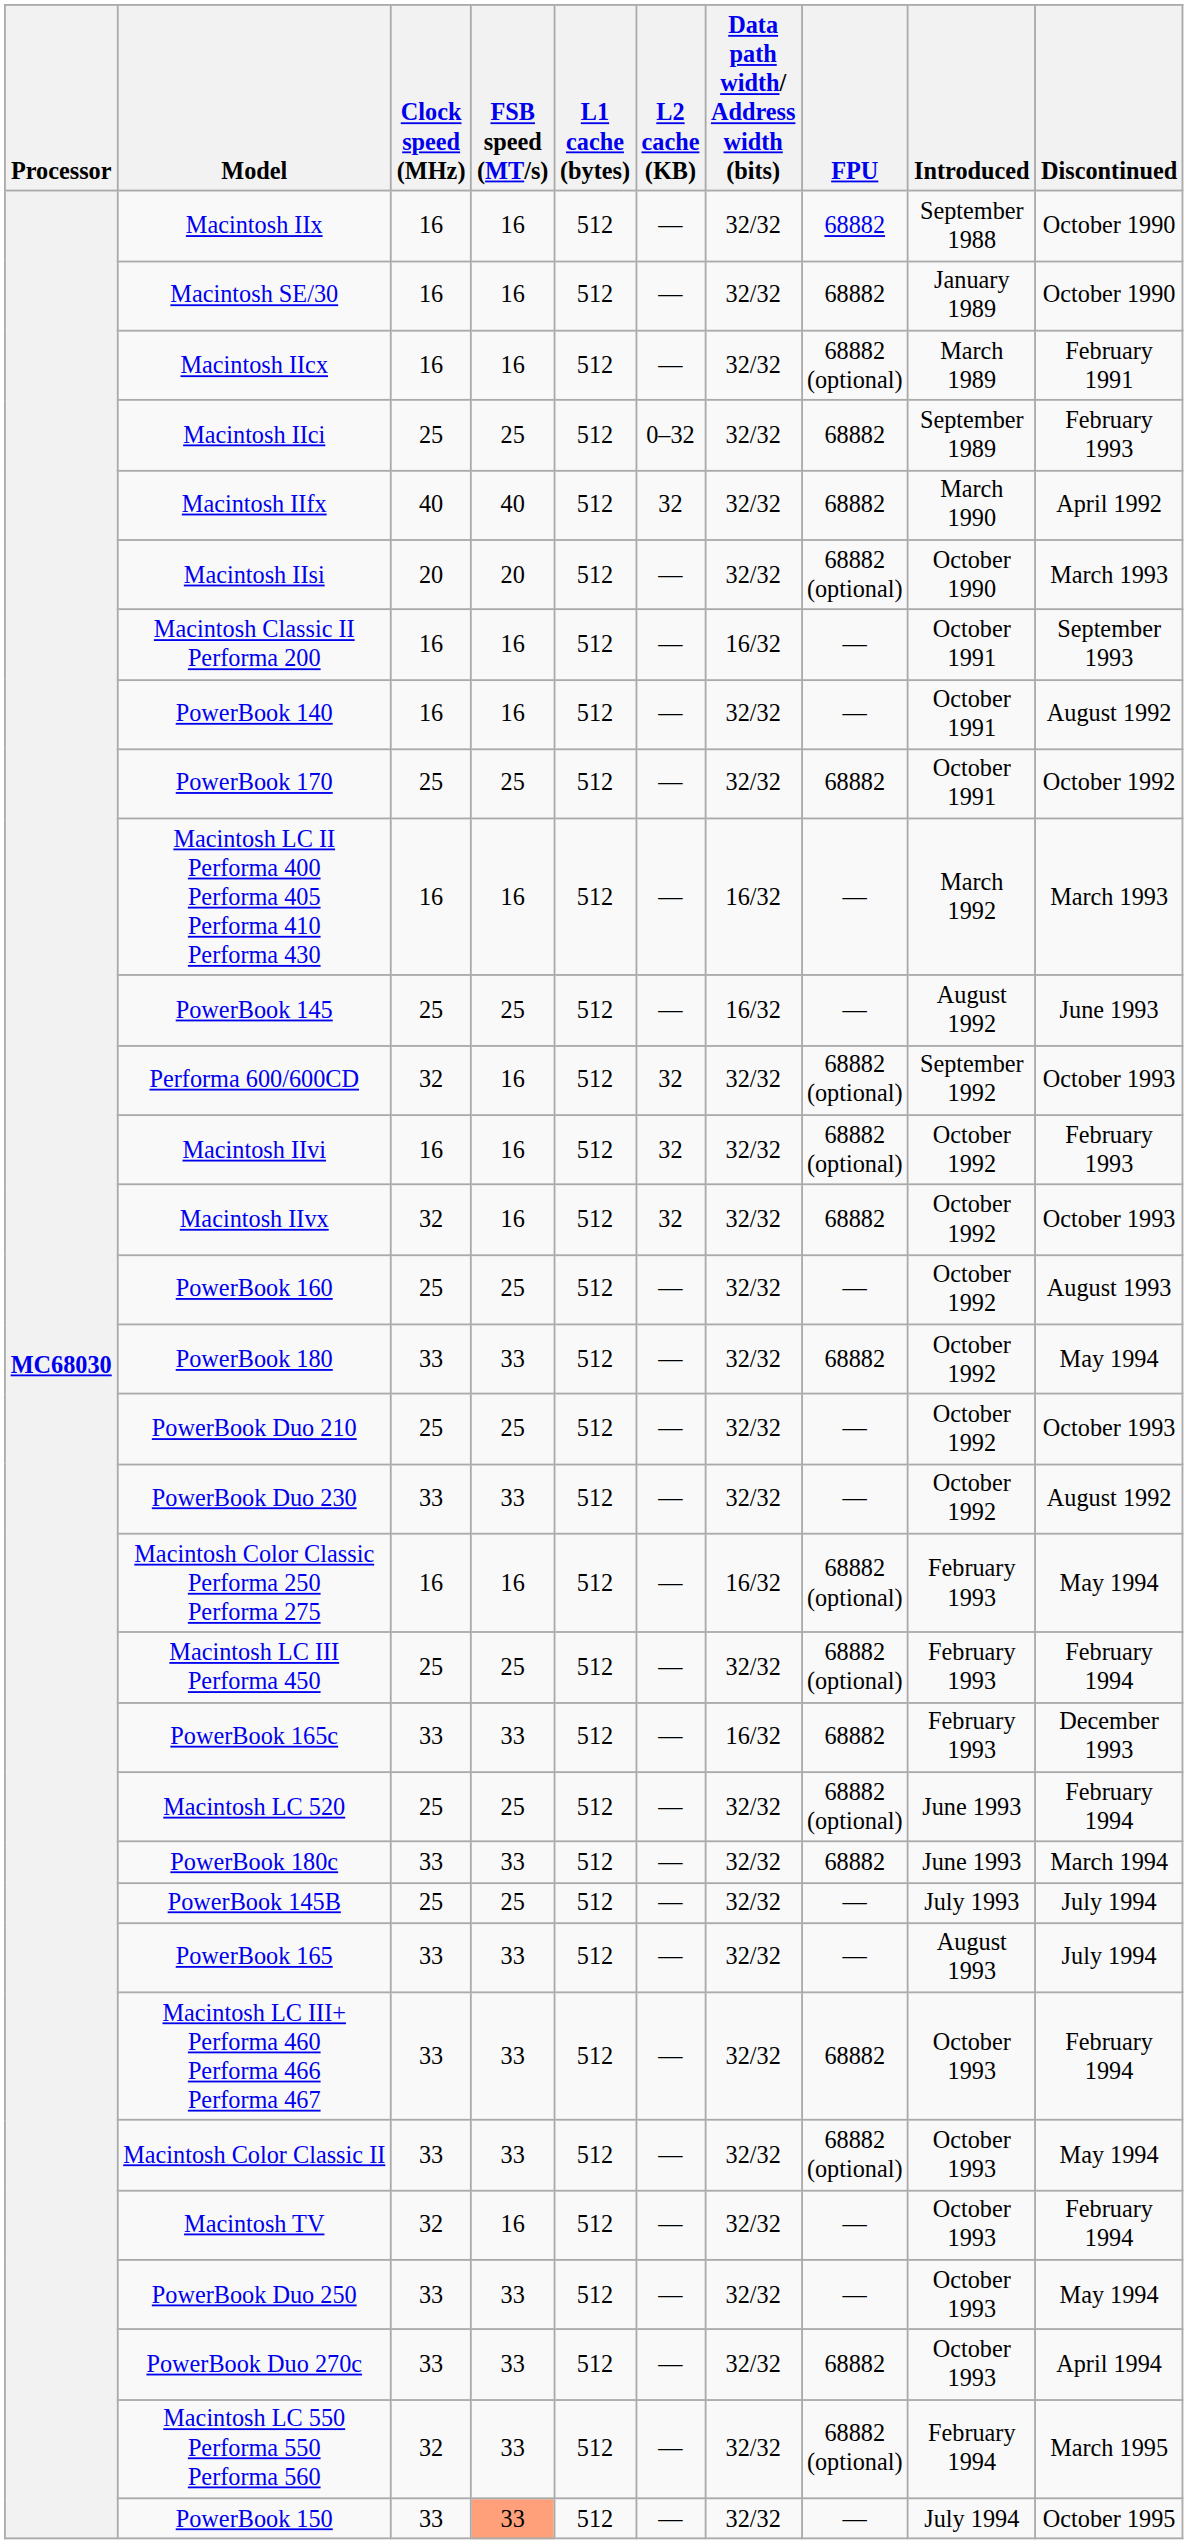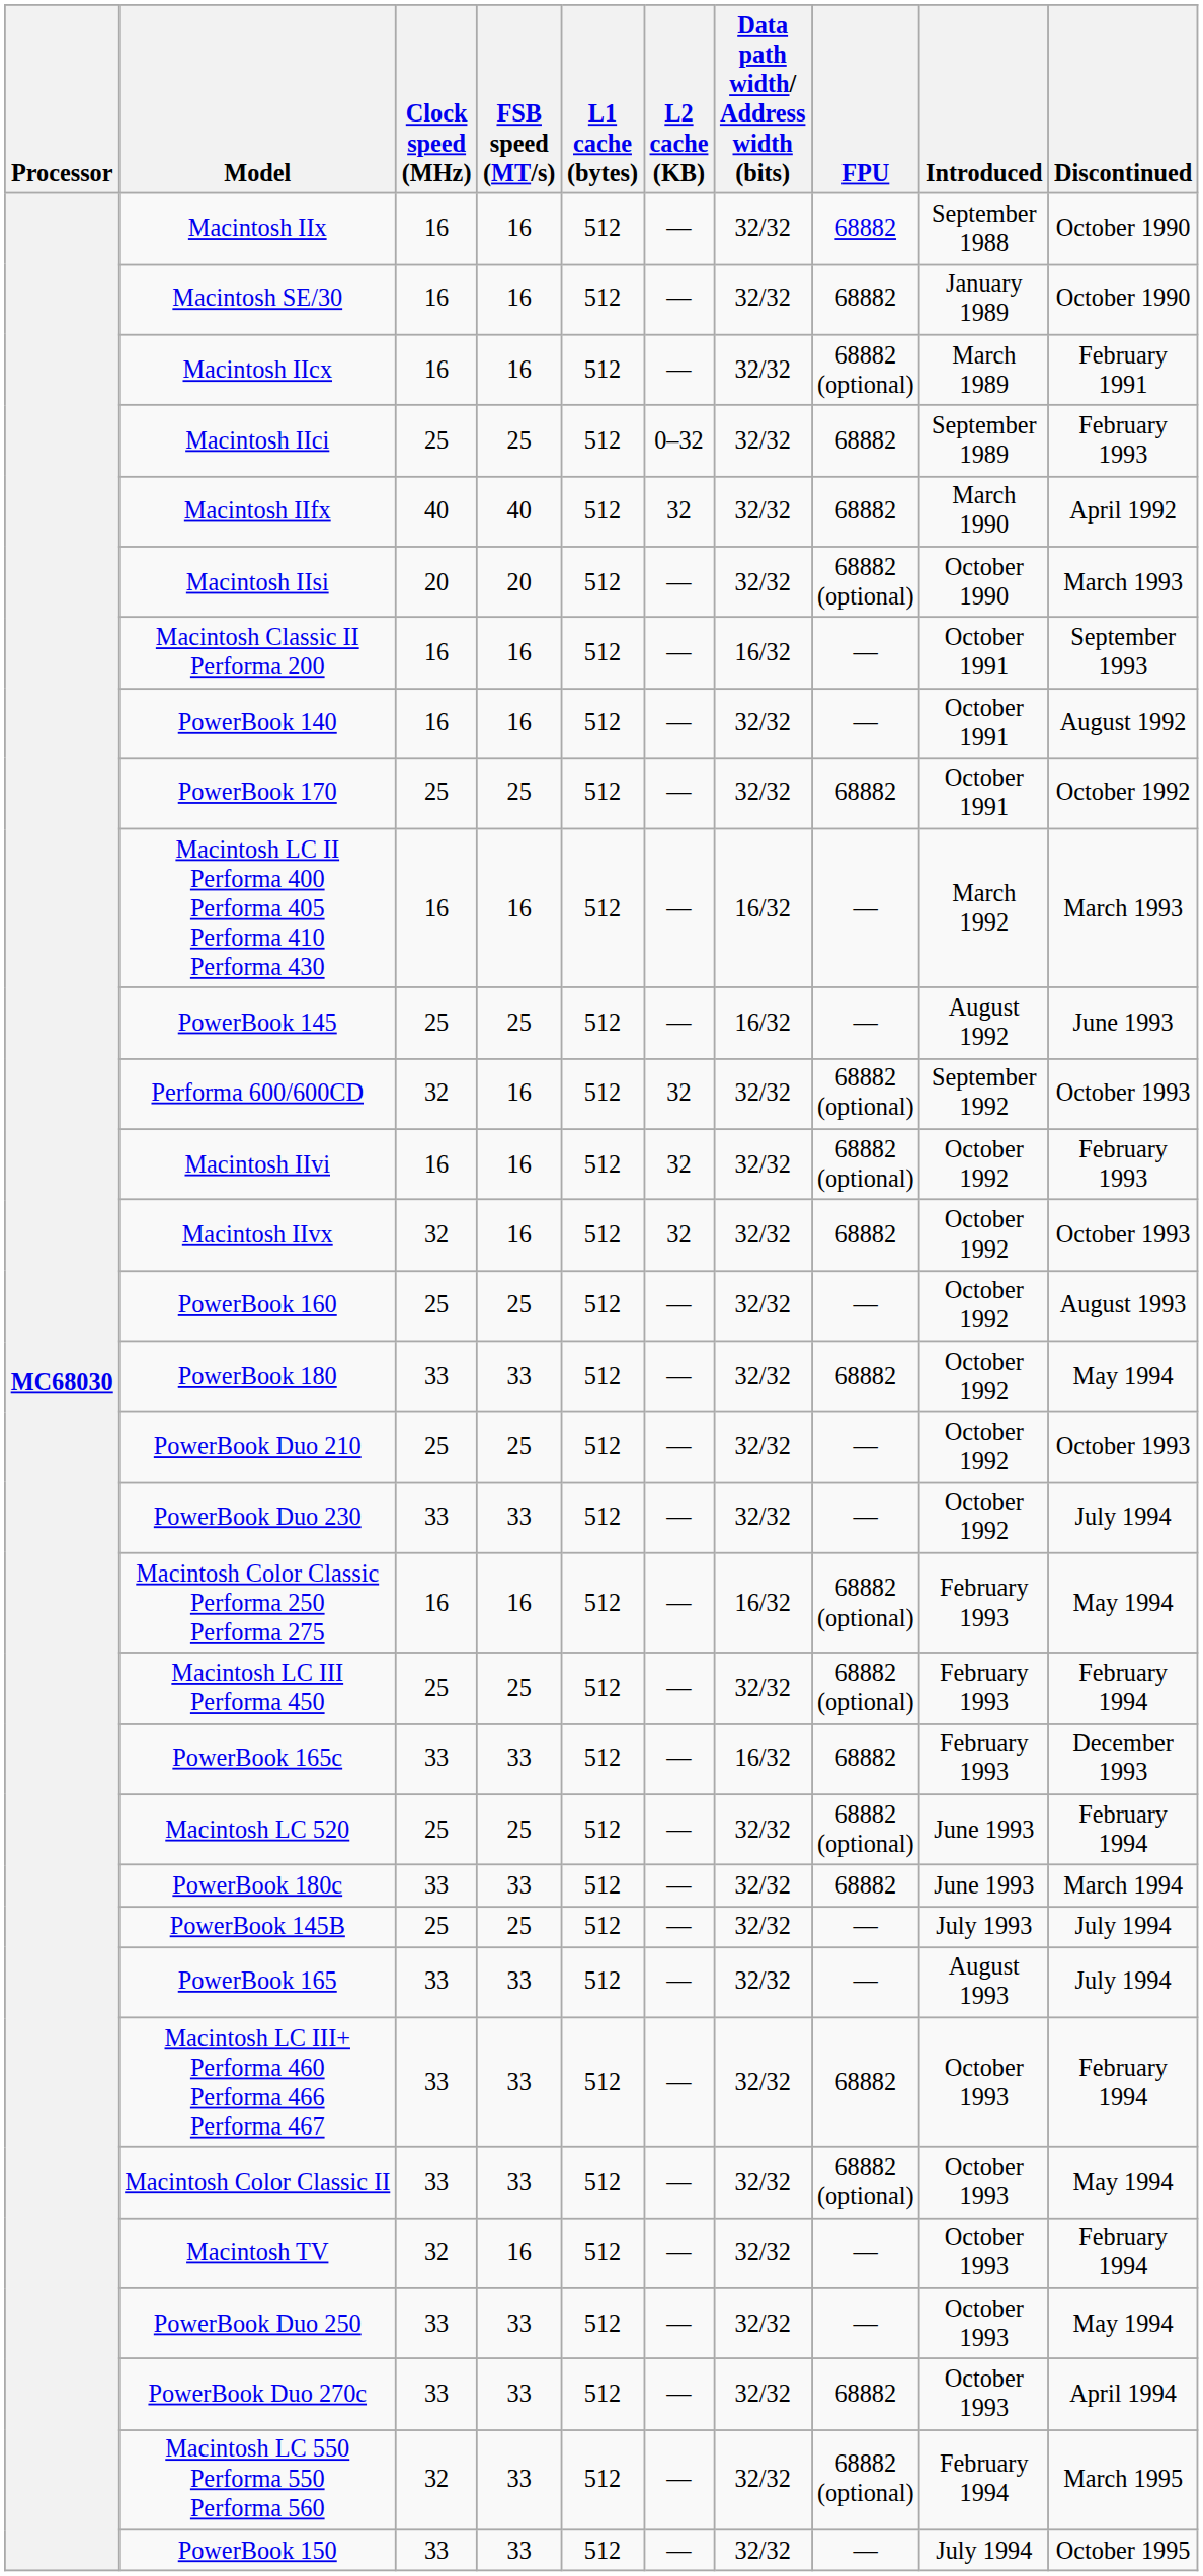PowerBook Duo 230 | Discontinued: August 1992 -> July 1994
PowerBook 150 | FSB speed (MT/s): lightsalmon background -> no background
